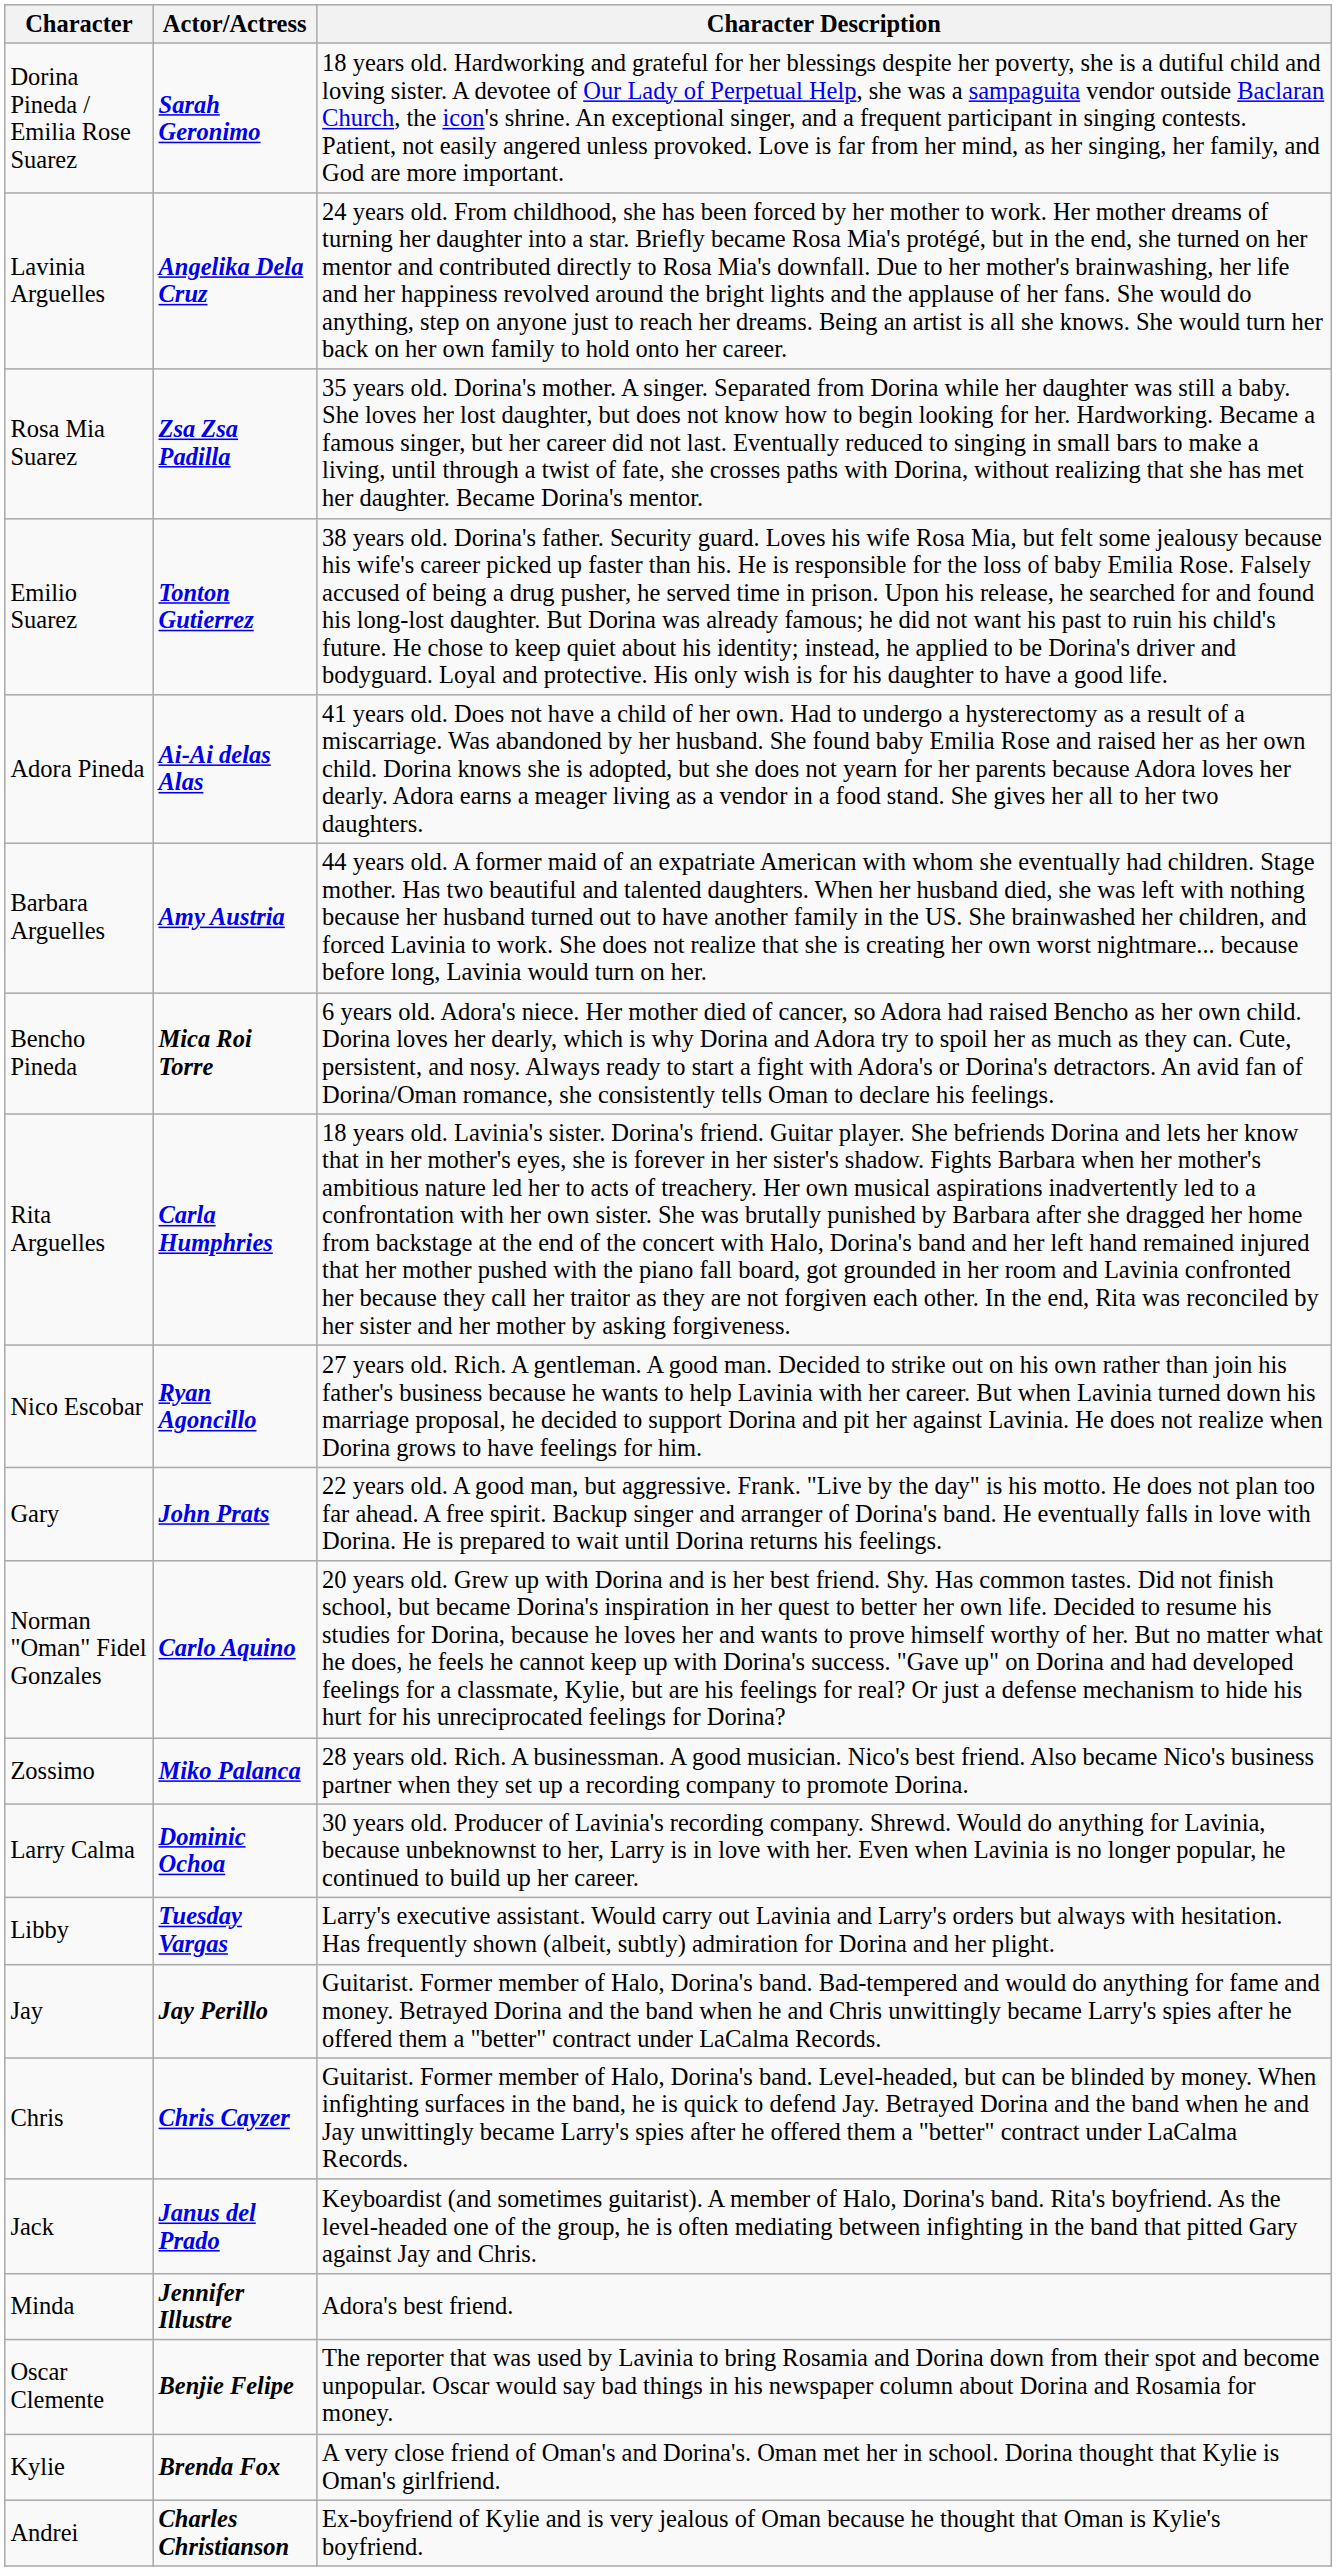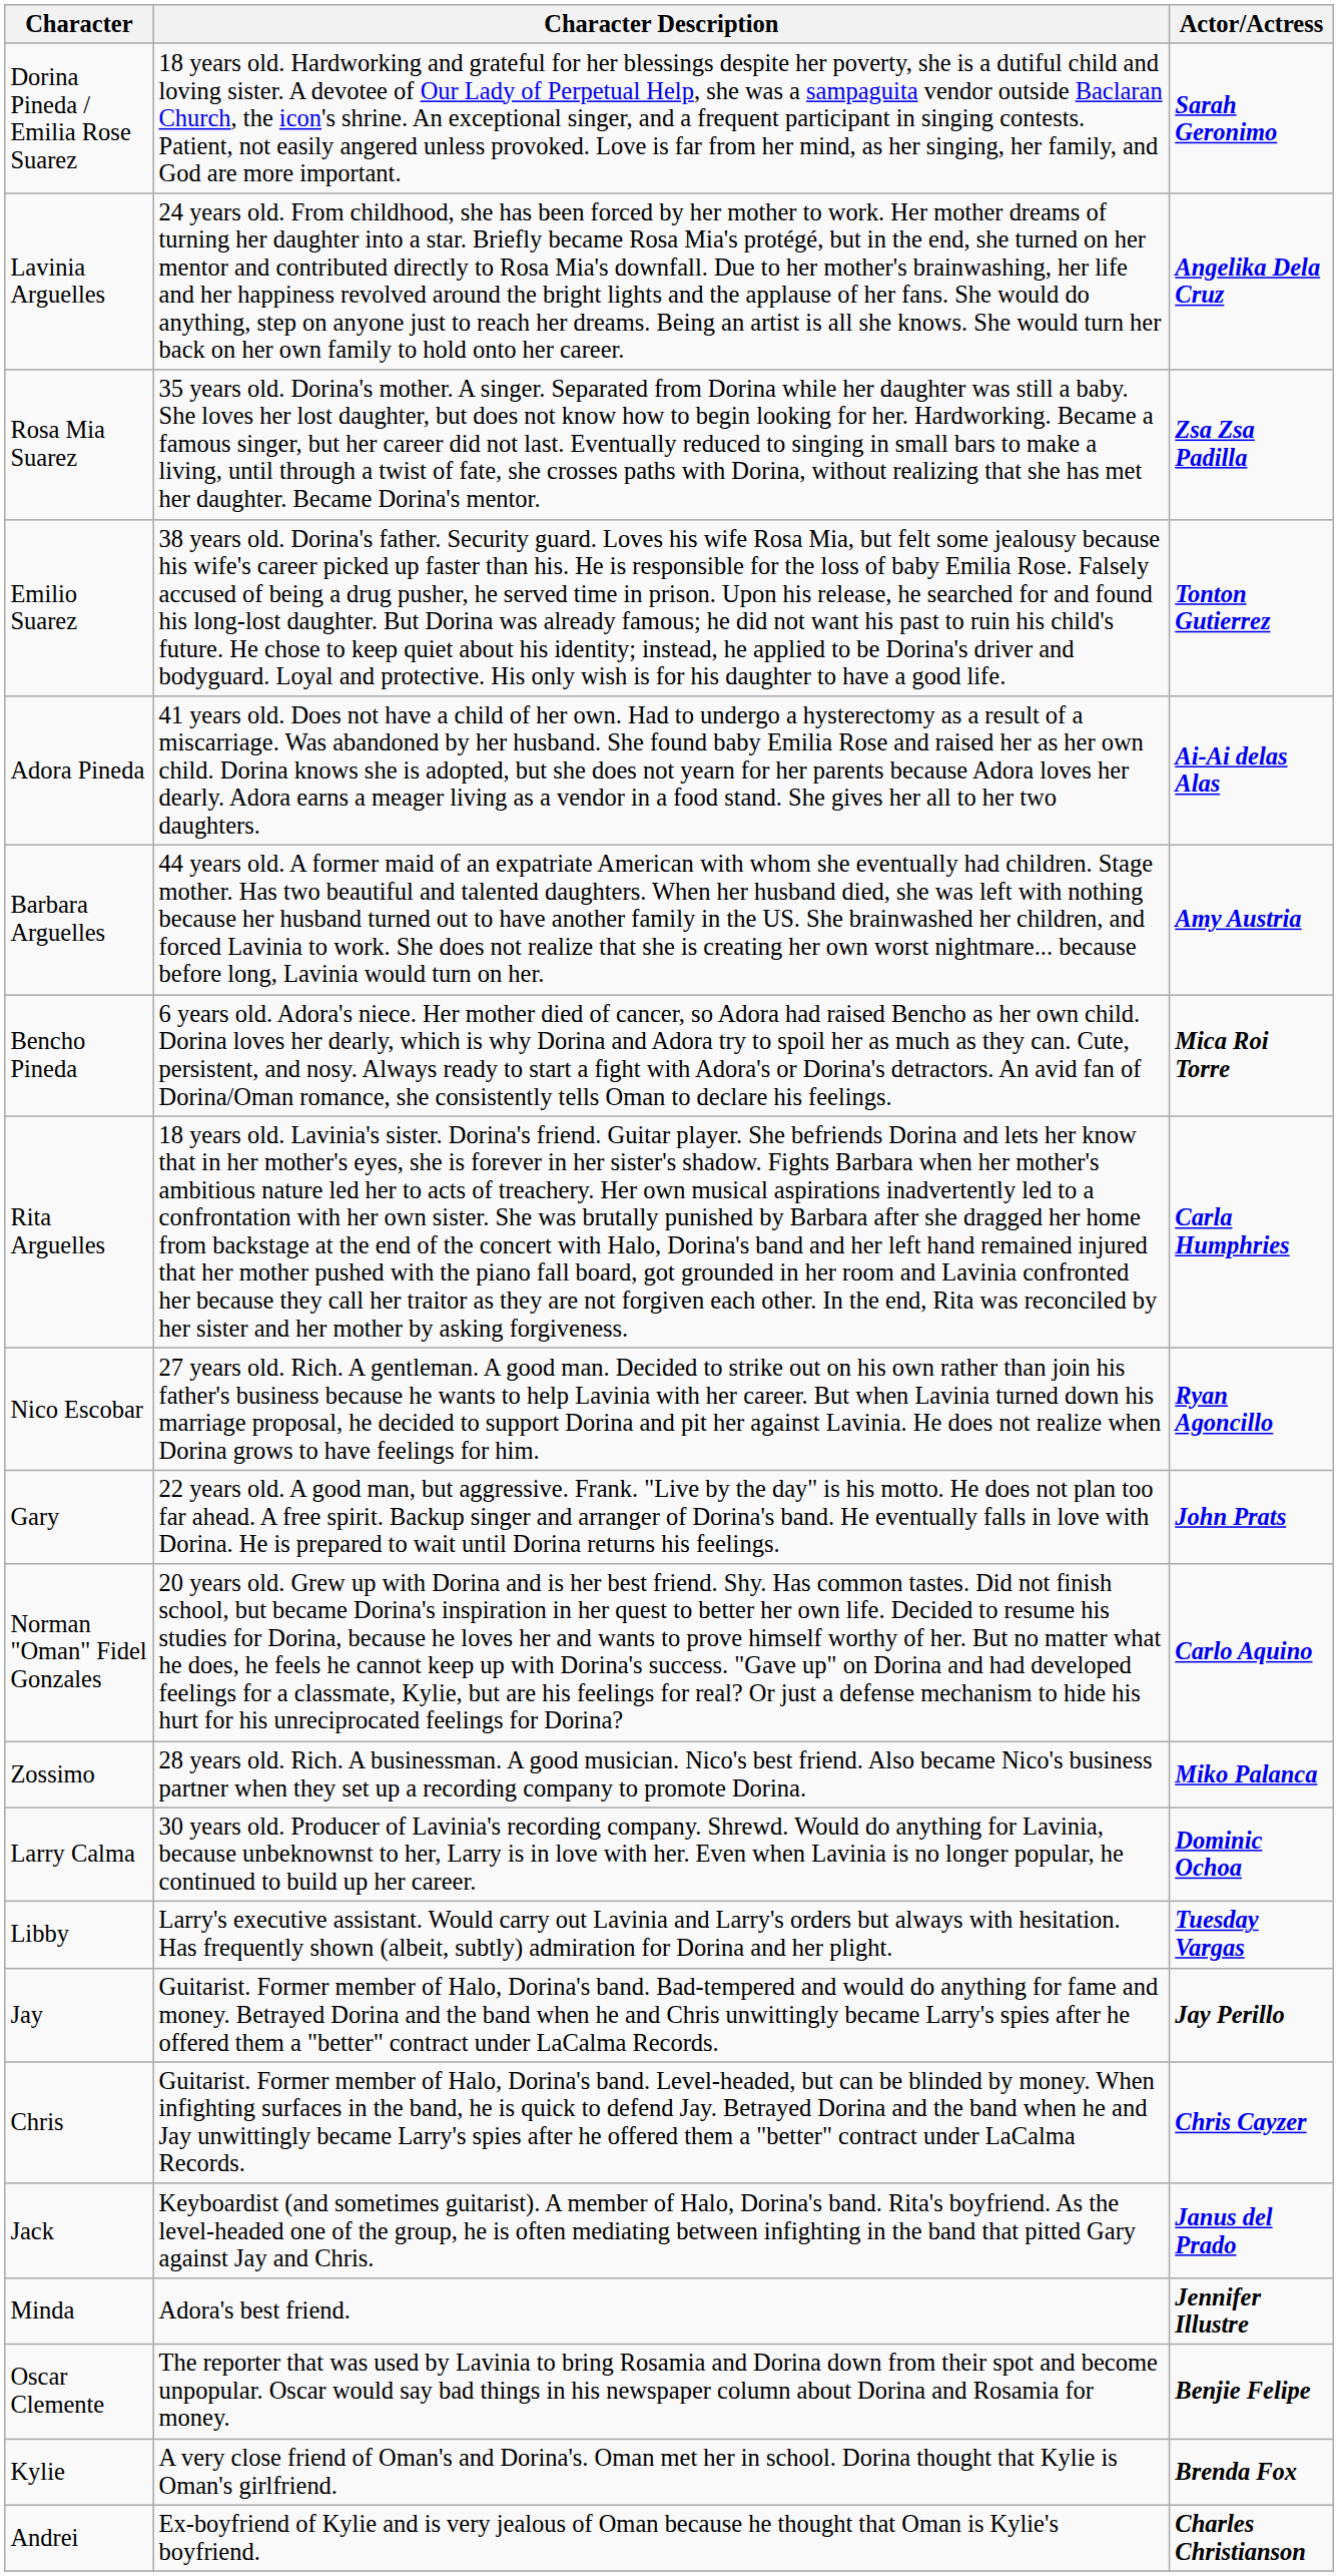columns swapped: Actor/Actress <-> Character Description
